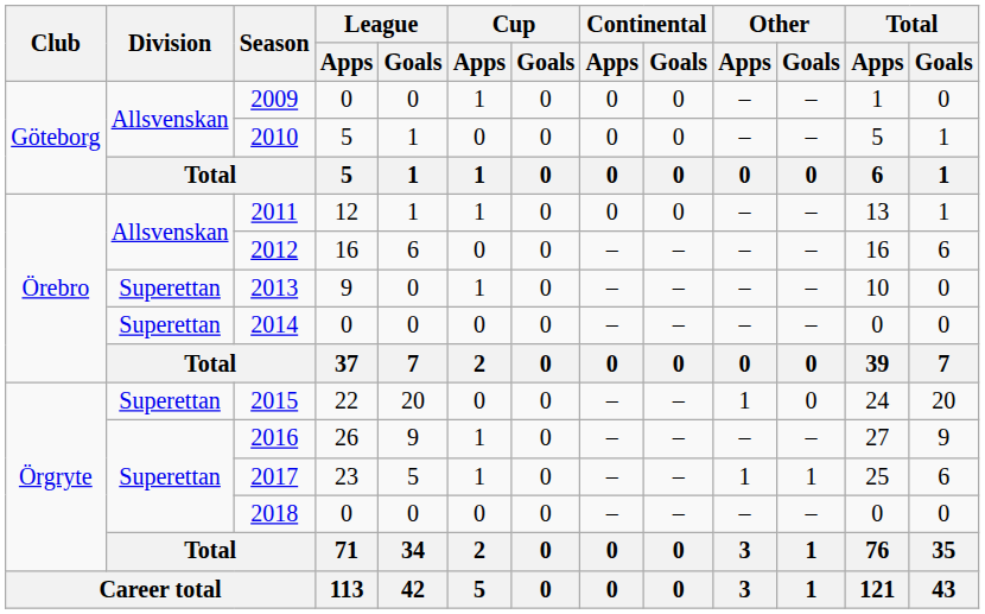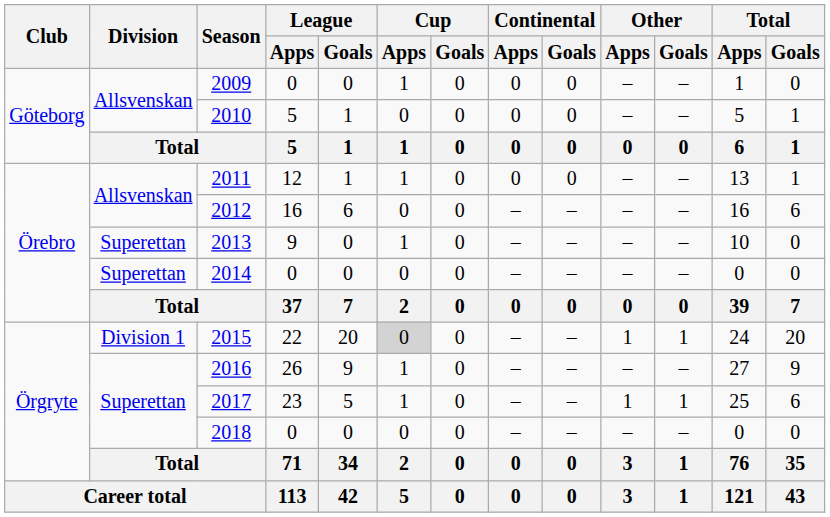2015 | Division: Superettan -> Division 1
2015 | Cup / Apps: no background -> lightgrey background
2015 | Other / Goals: 0 -> 1
